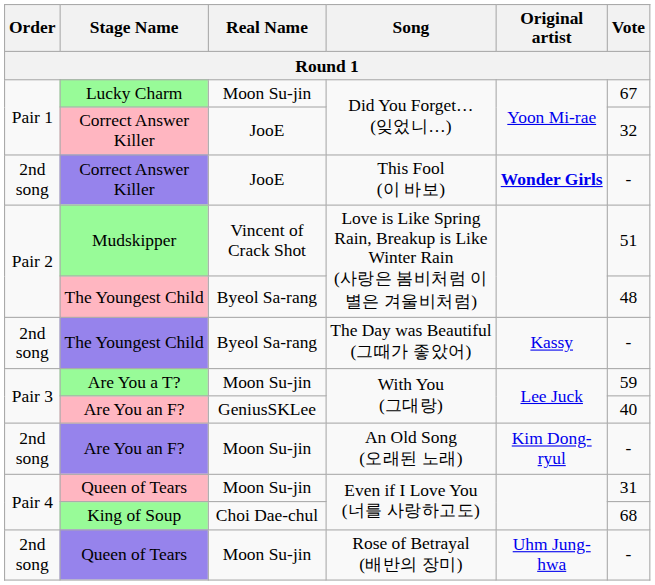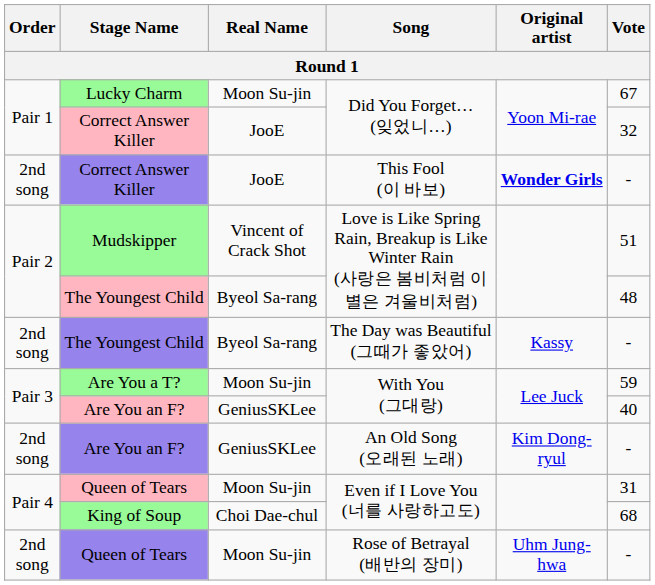Are You an F? / An Old Song (오래된 노래) | Real Name: Moon Su-jin -> GeniusSKLee
